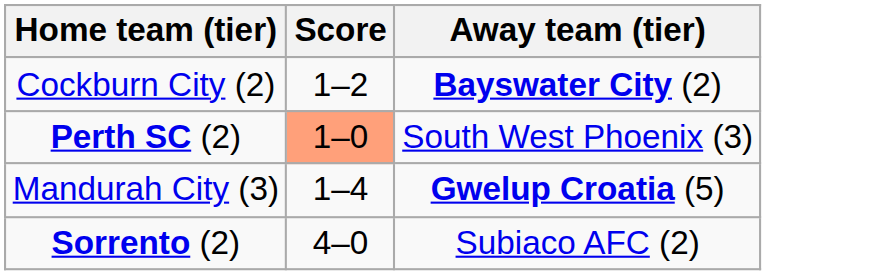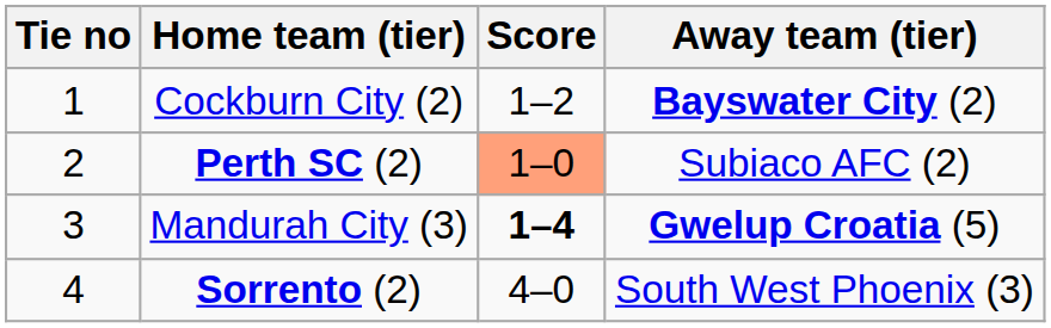+ column: Tie no | 1 | 2 | 3 | 4
Perth SC (2) | Away team (tier): South West Phoenix (3) -> Subiaco AFC (2)
Mandurah City (3) | Score: normal -> bold
Sorrento (2) | Away team (tier): Subiaco AFC (2) -> South West Phoenix (3)
